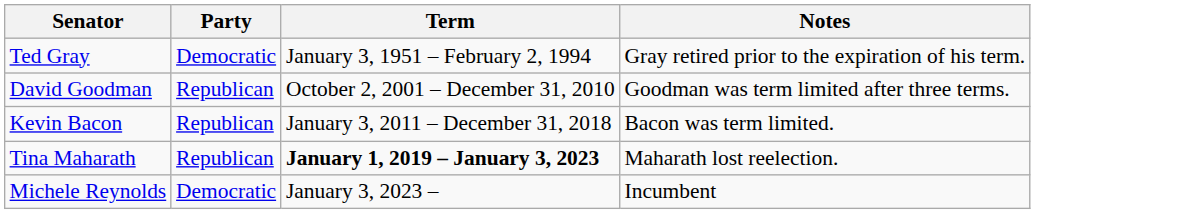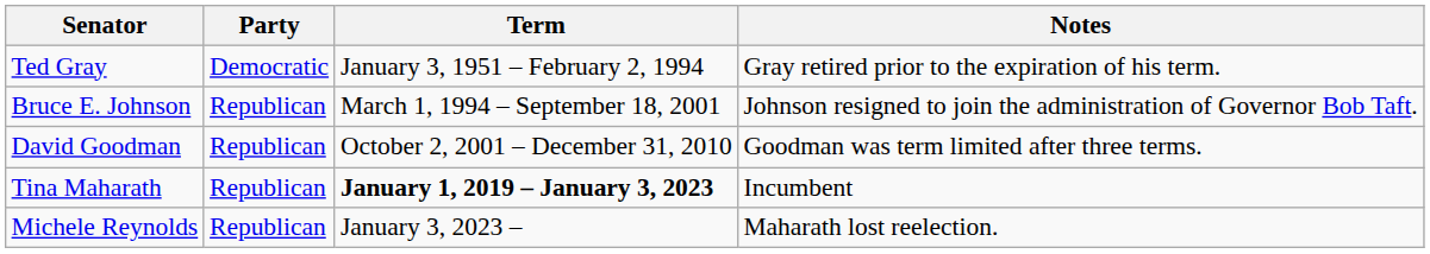+ row: Bruce E. Johnson | Republican | March 1, 1994 – September 18, 2001 | Johnson resigned to join the administration of Governor Bob Taft.
- row: Kevin Bacon | Republican | January 3, 2011 – December 31, 2018 | Bacon was term limited.
Tina Maharath | Notes: Maharath lost reelection. -> Incumbent
Michele Reynolds | Party: Democratic -> Republican
Michele Reynolds | Notes: Incumbent -> Maharath lost reelection.
